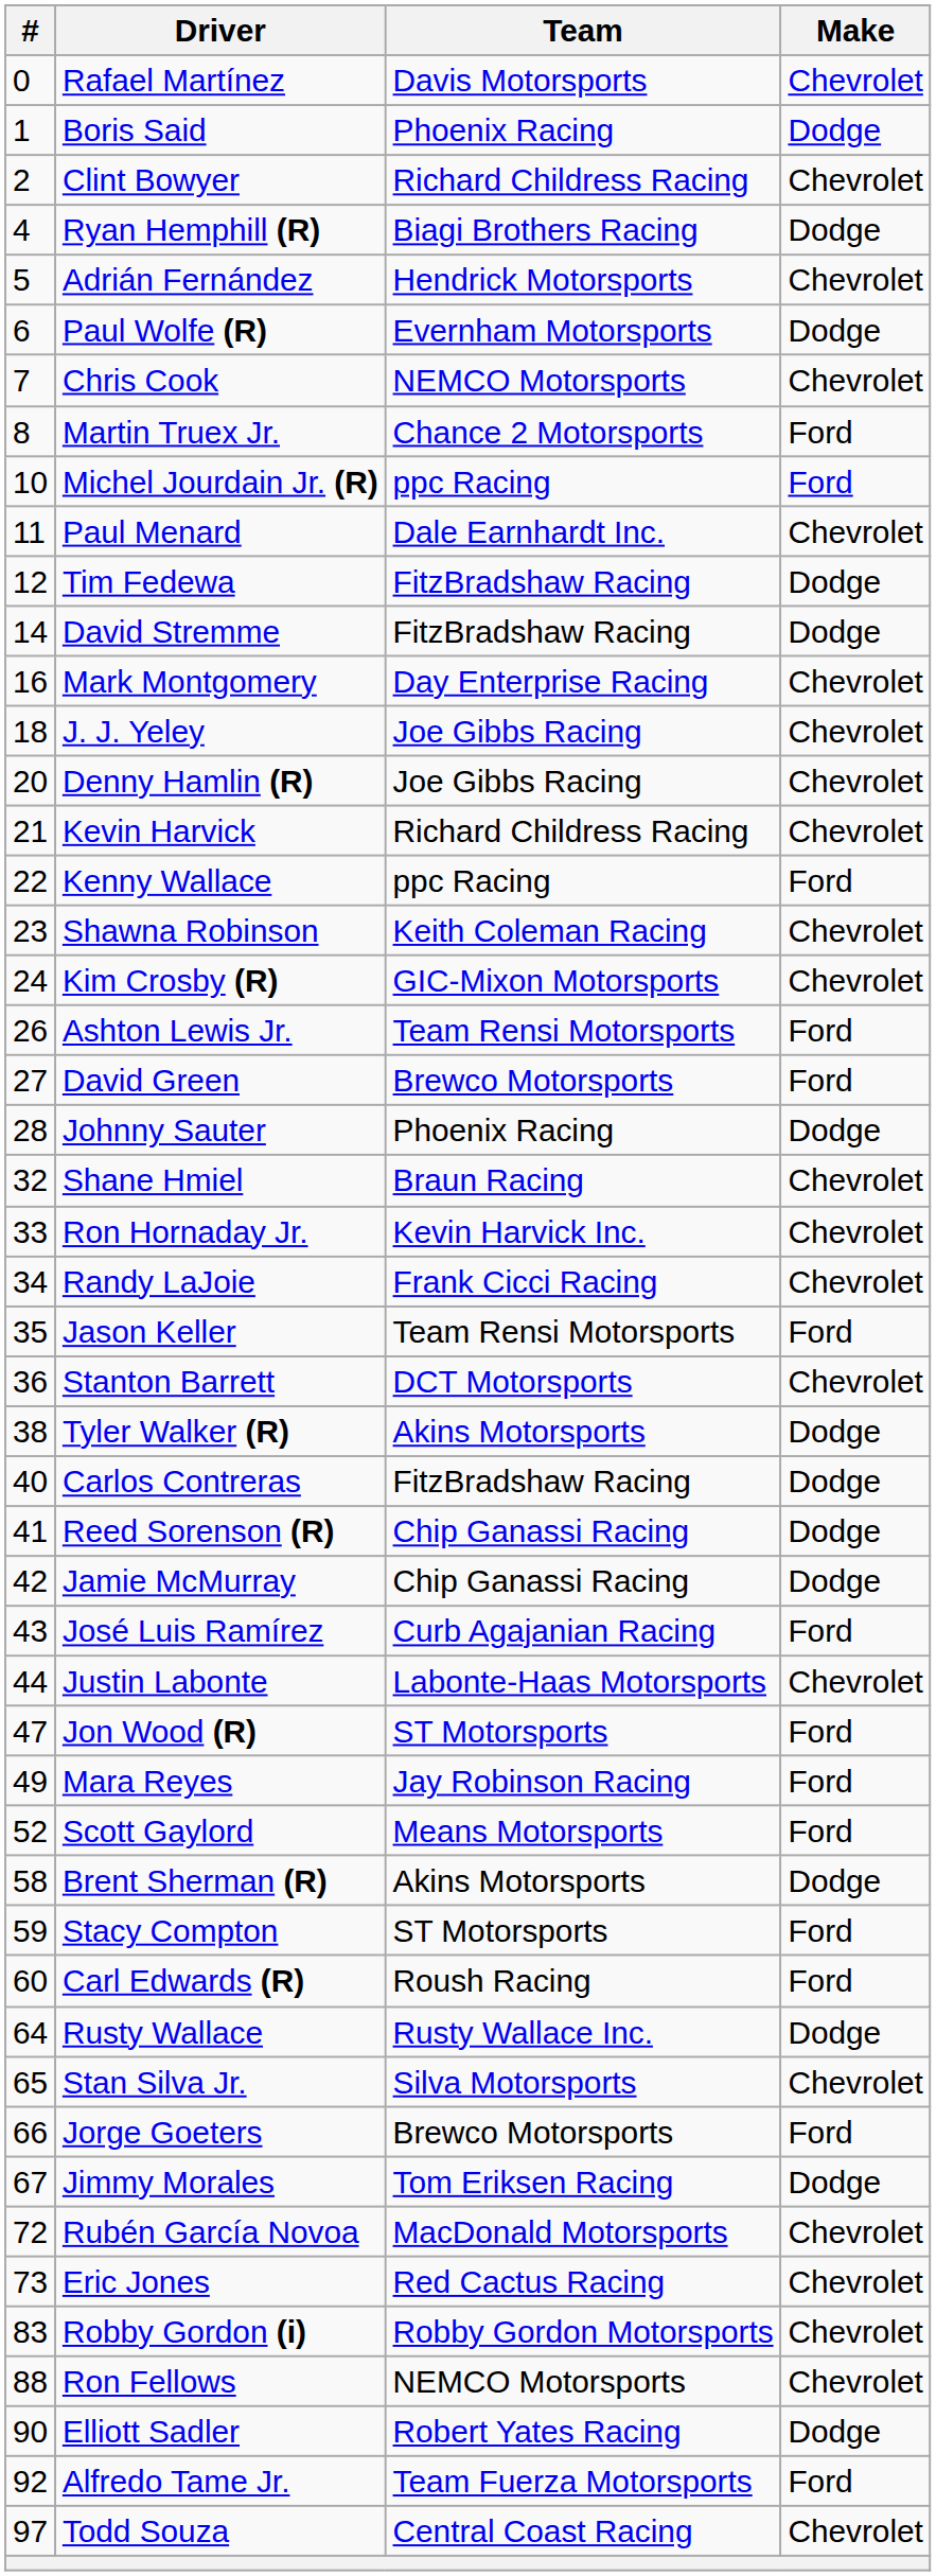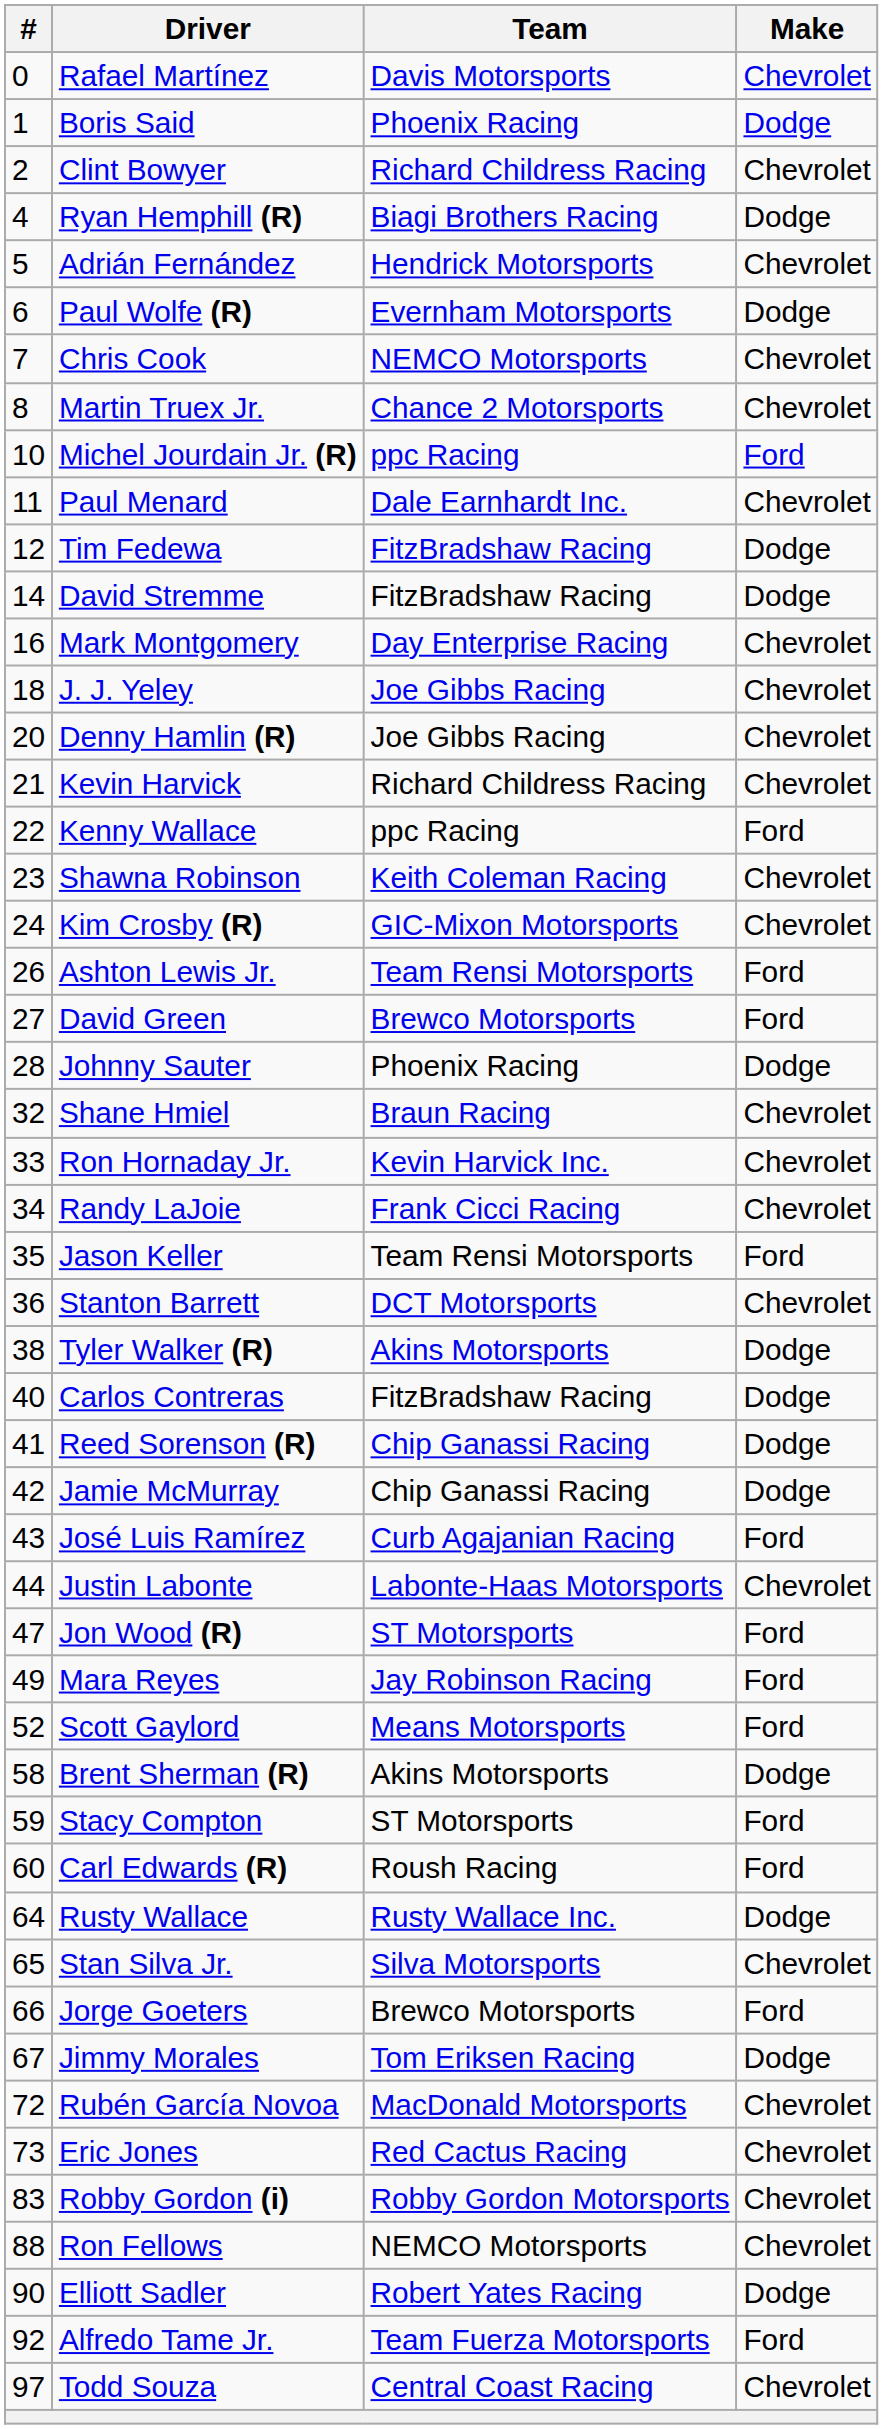Martin Truex Jr. | Make: Ford -> Chevrolet
